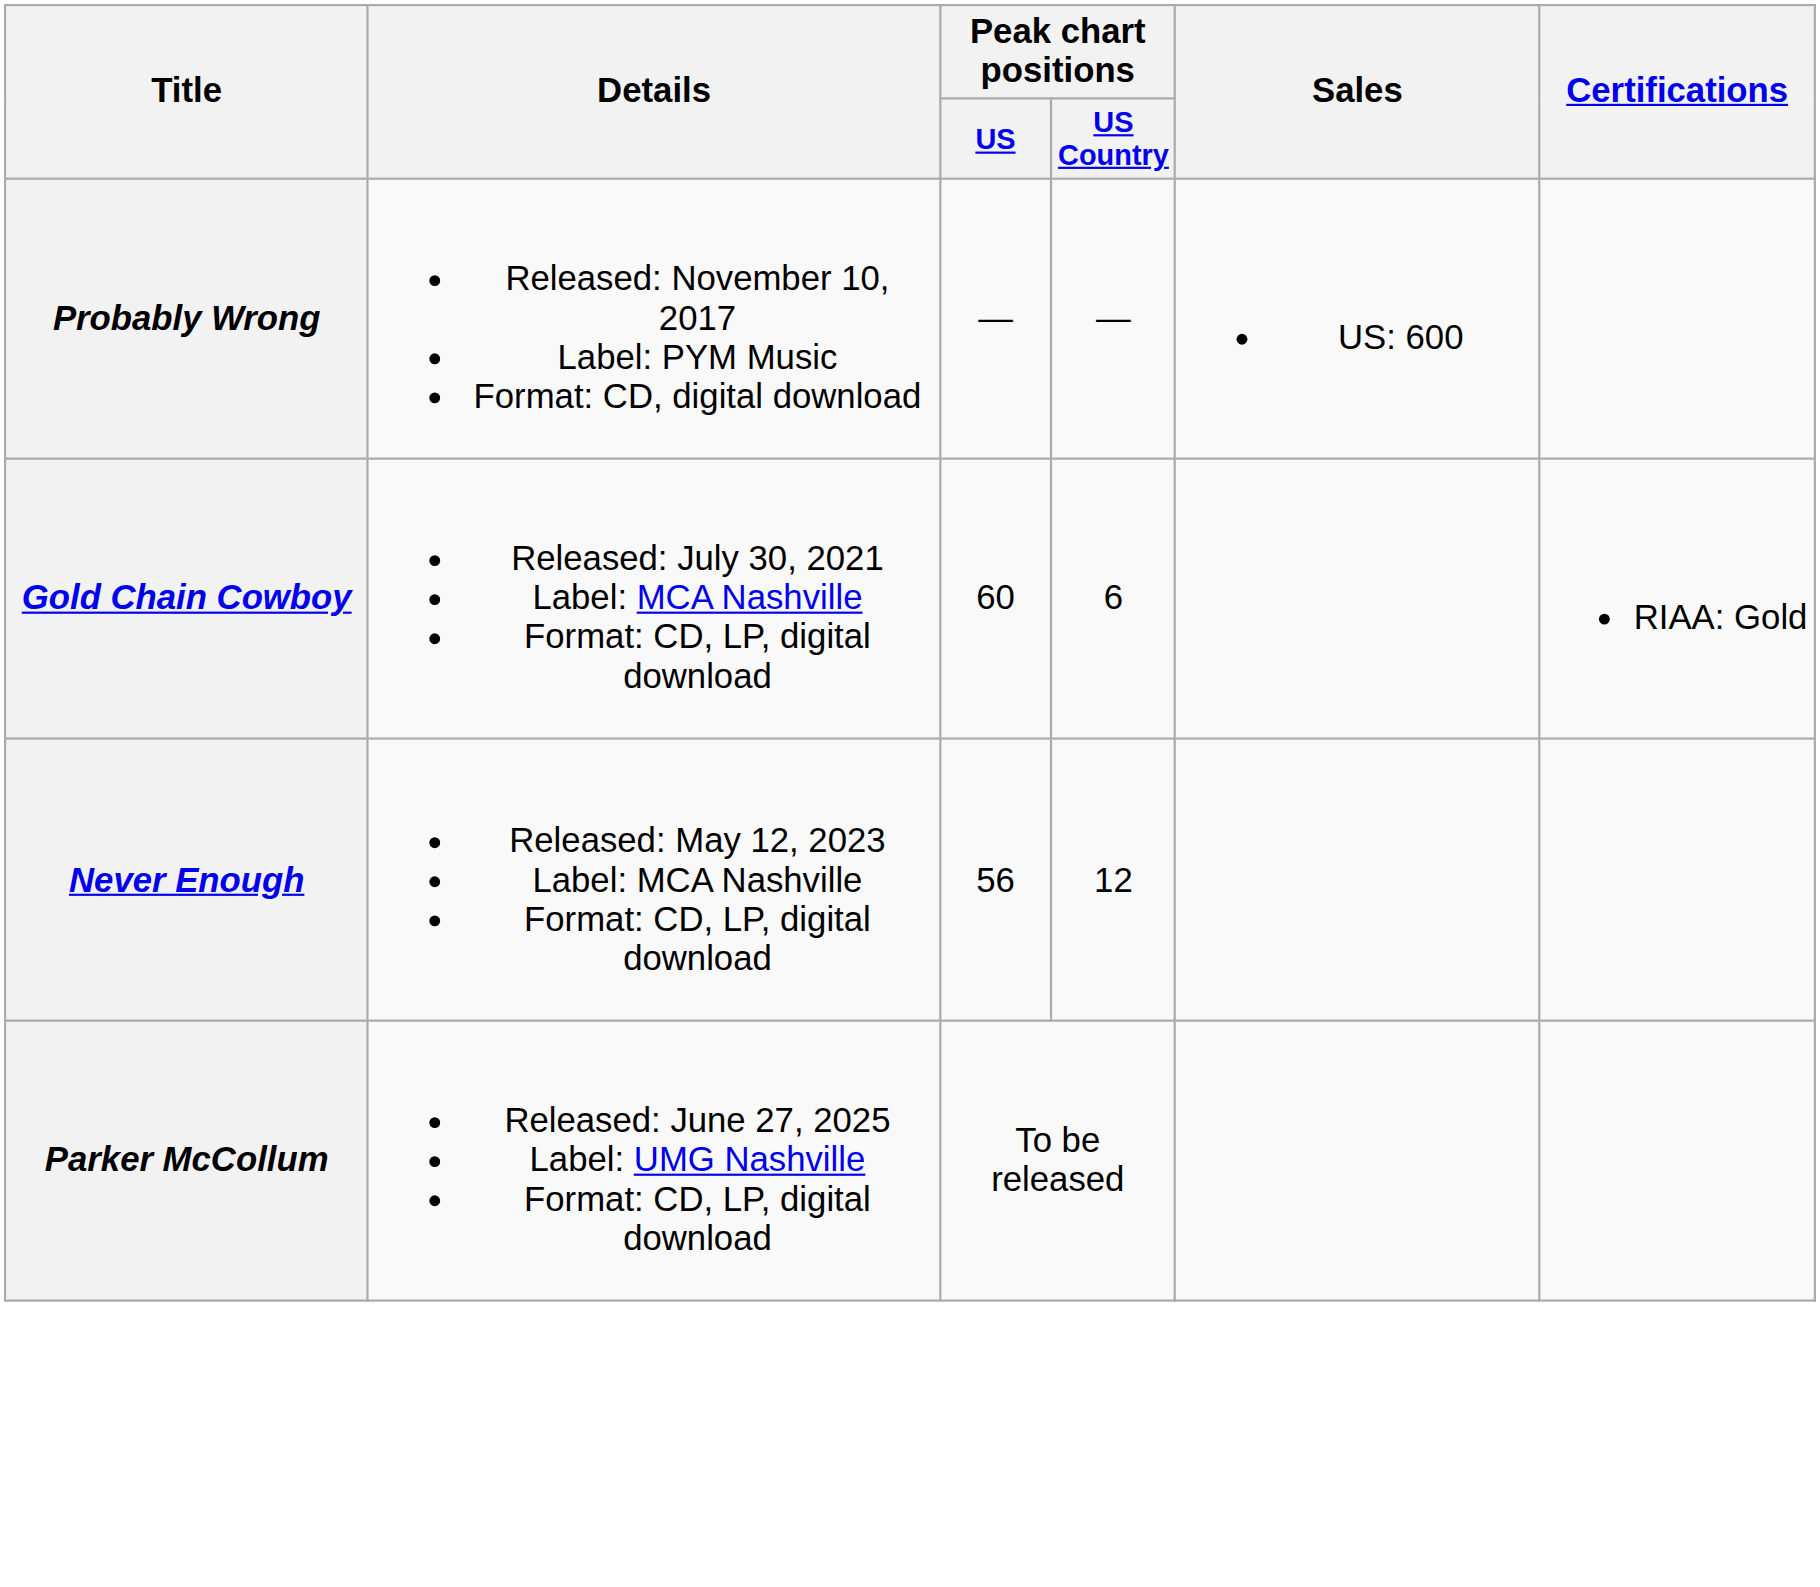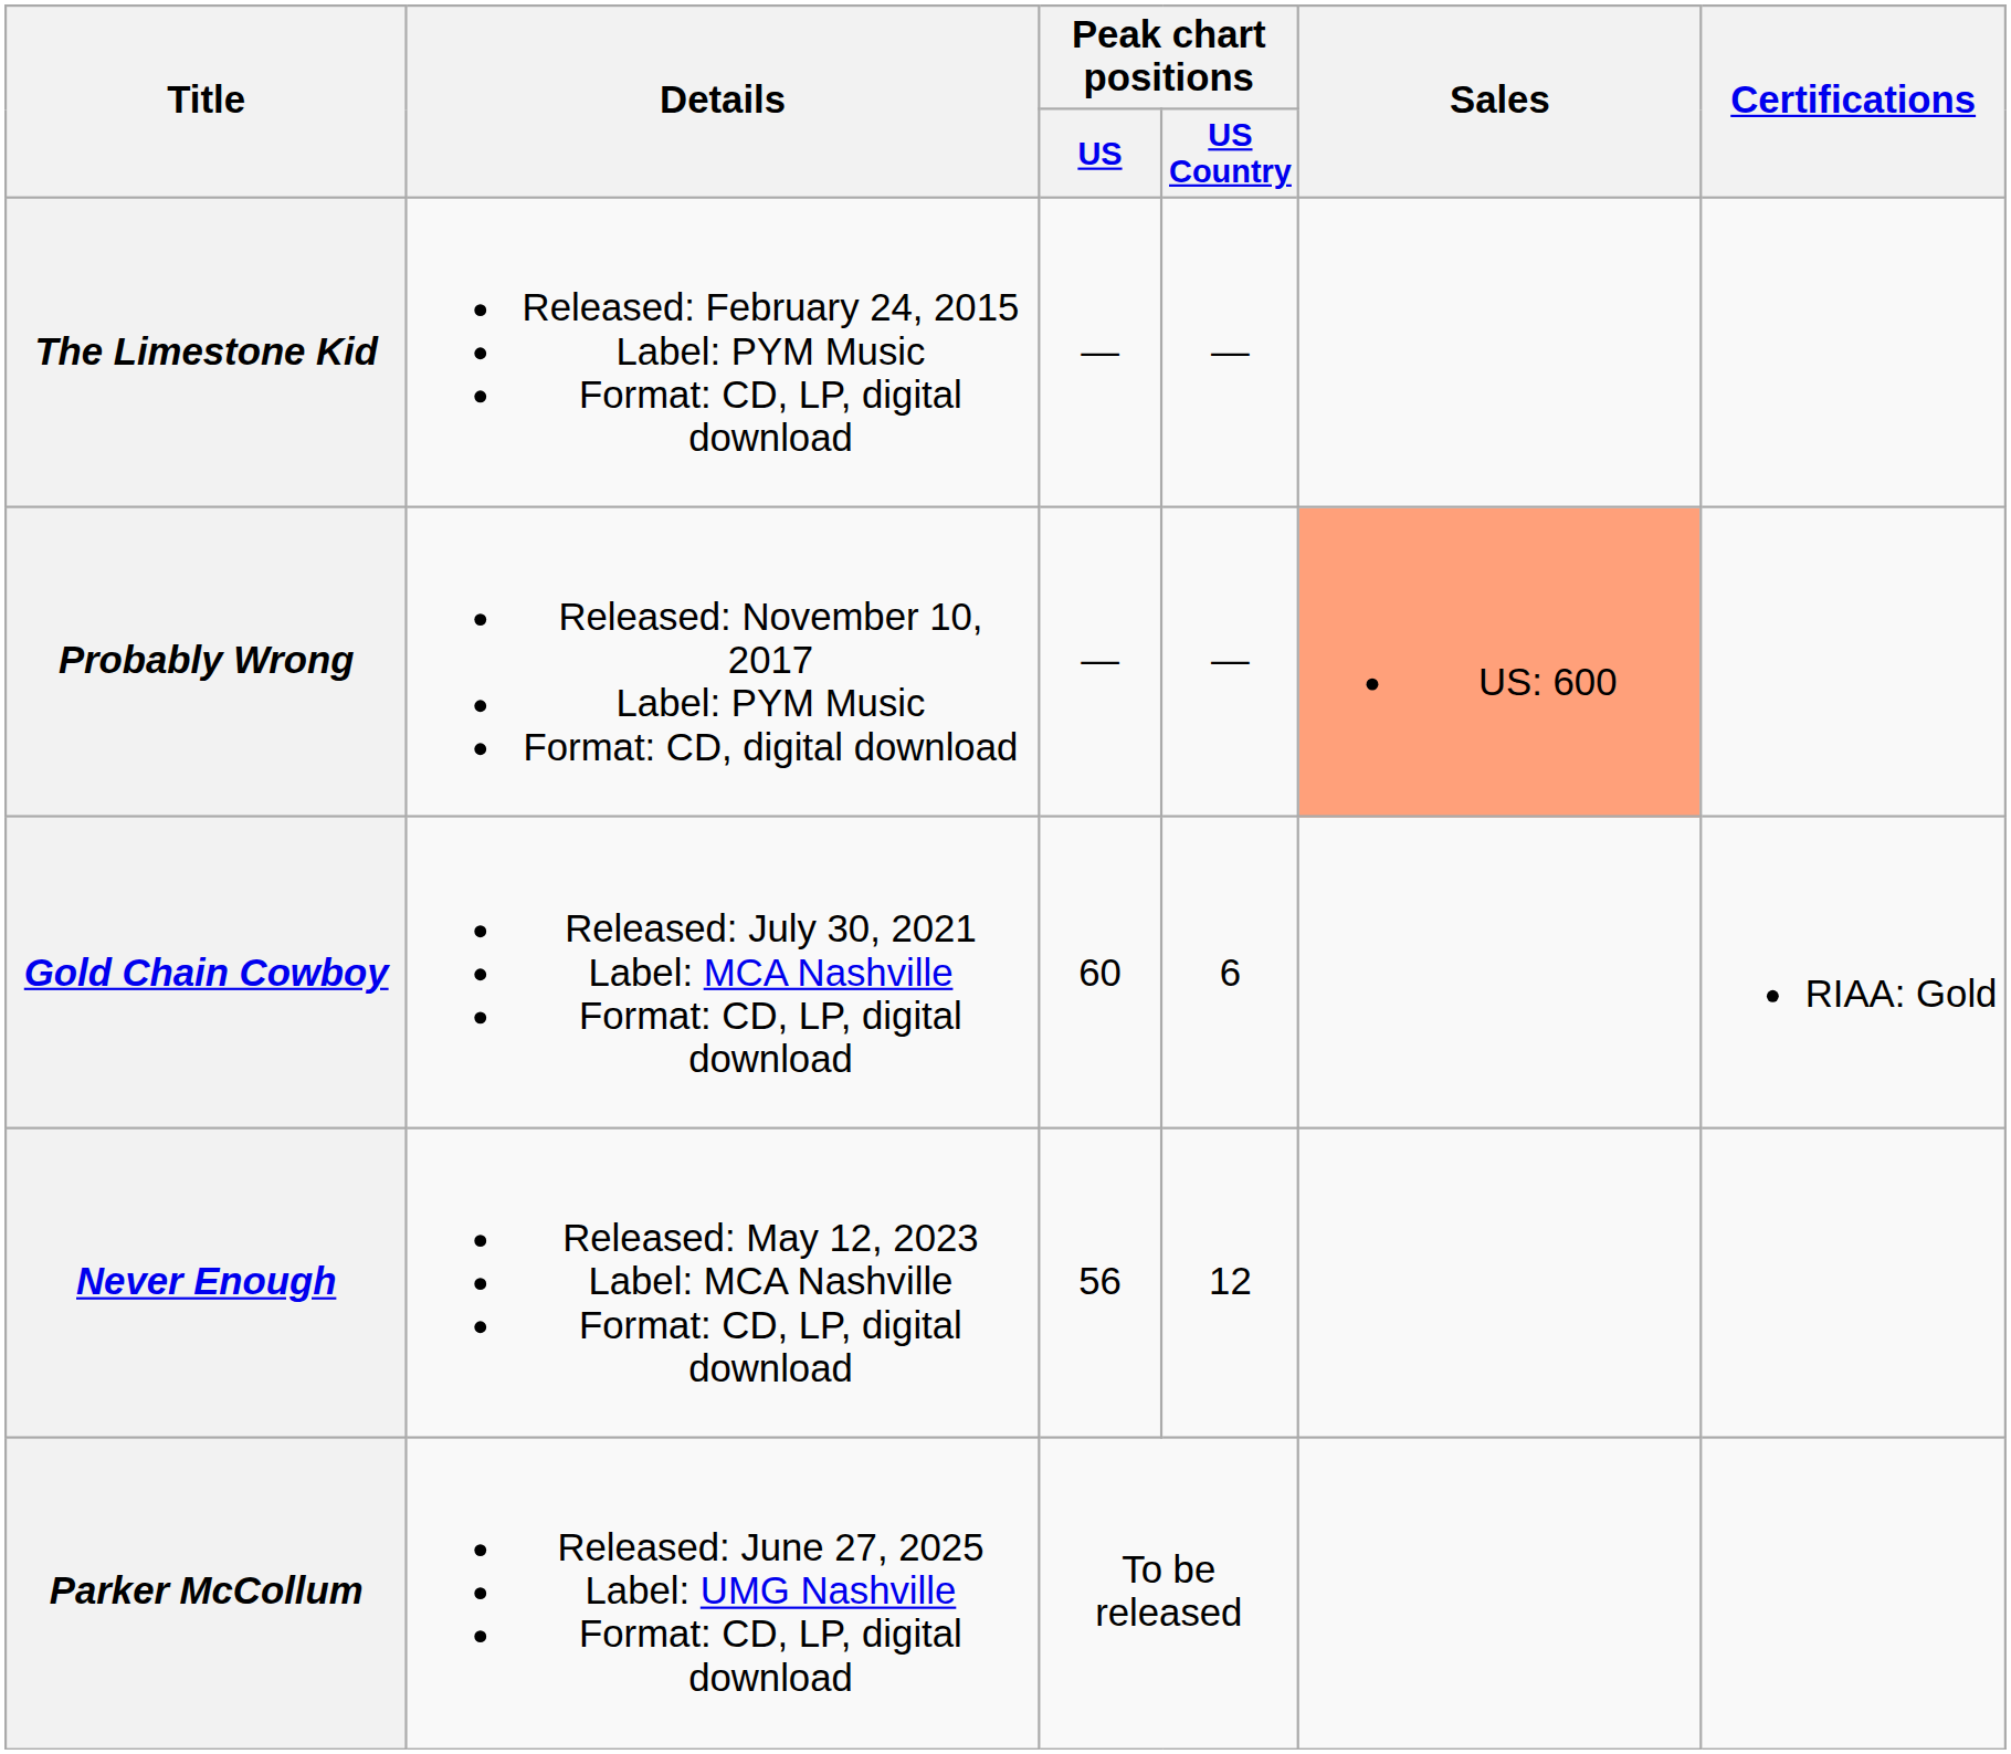+ row: The Limestone Kid | Released: February 24, 2015 Label: PYM Music Format: CD, LP, digital download | — | —
Probably Wrong | Sales: no background -> lightsalmon background
